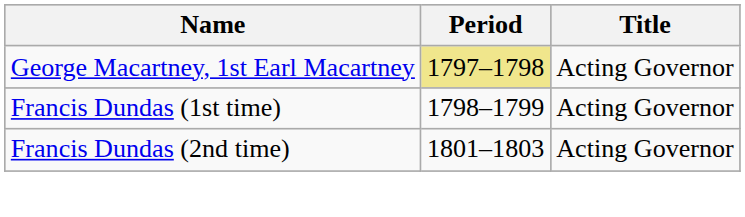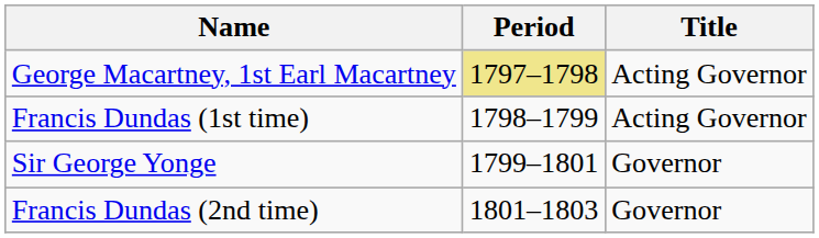+ row: Sir George Yonge | 1799–1801 | Governor
Francis Dundas (2nd time) | Title: Acting Governor -> Governor
